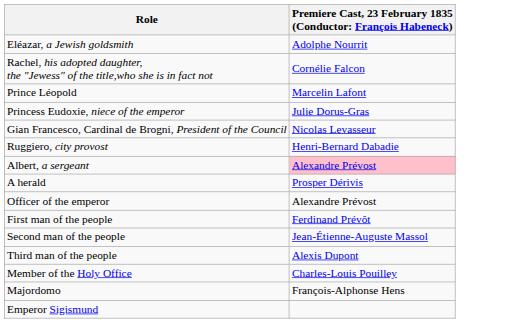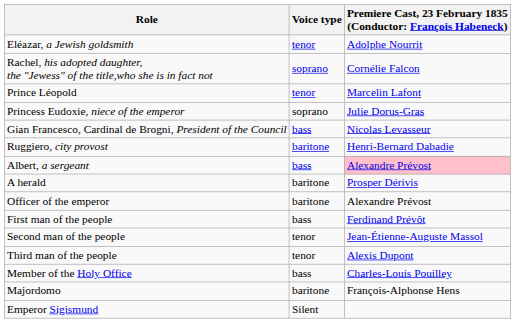+ column: Voice type | tenor | soprano | tenor | soprano | bass | baritone | bass | baritone | baritone | bass | tenor | tenor | bass | baritone | Silent
